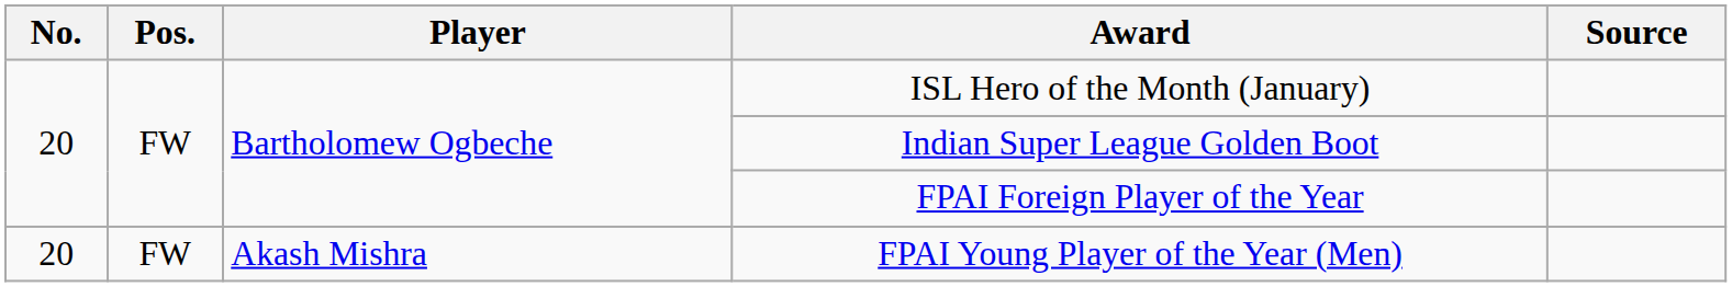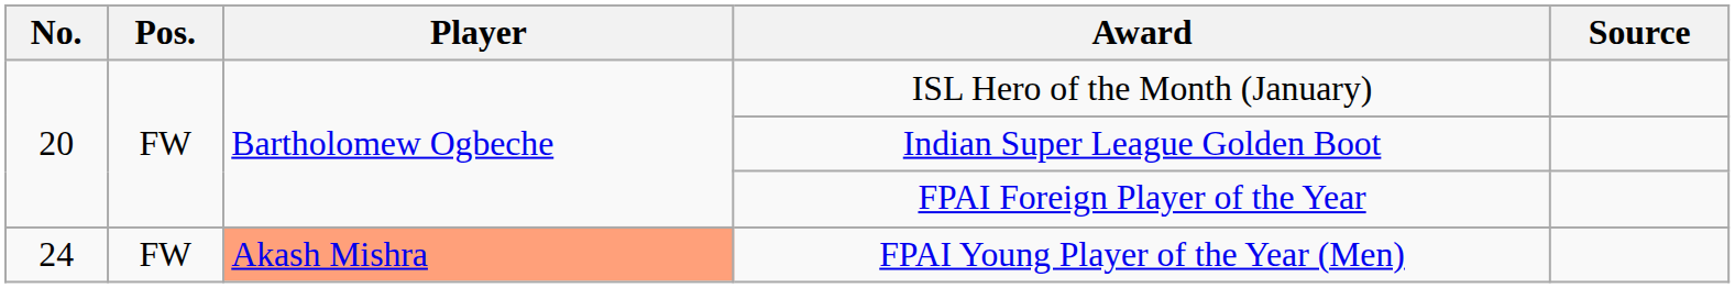FPAI Young Player of the Year (Men) | No.: 20 -> 24
FPAI Young Player of the Year (Men) | Player: no background -> lightsalmon background
